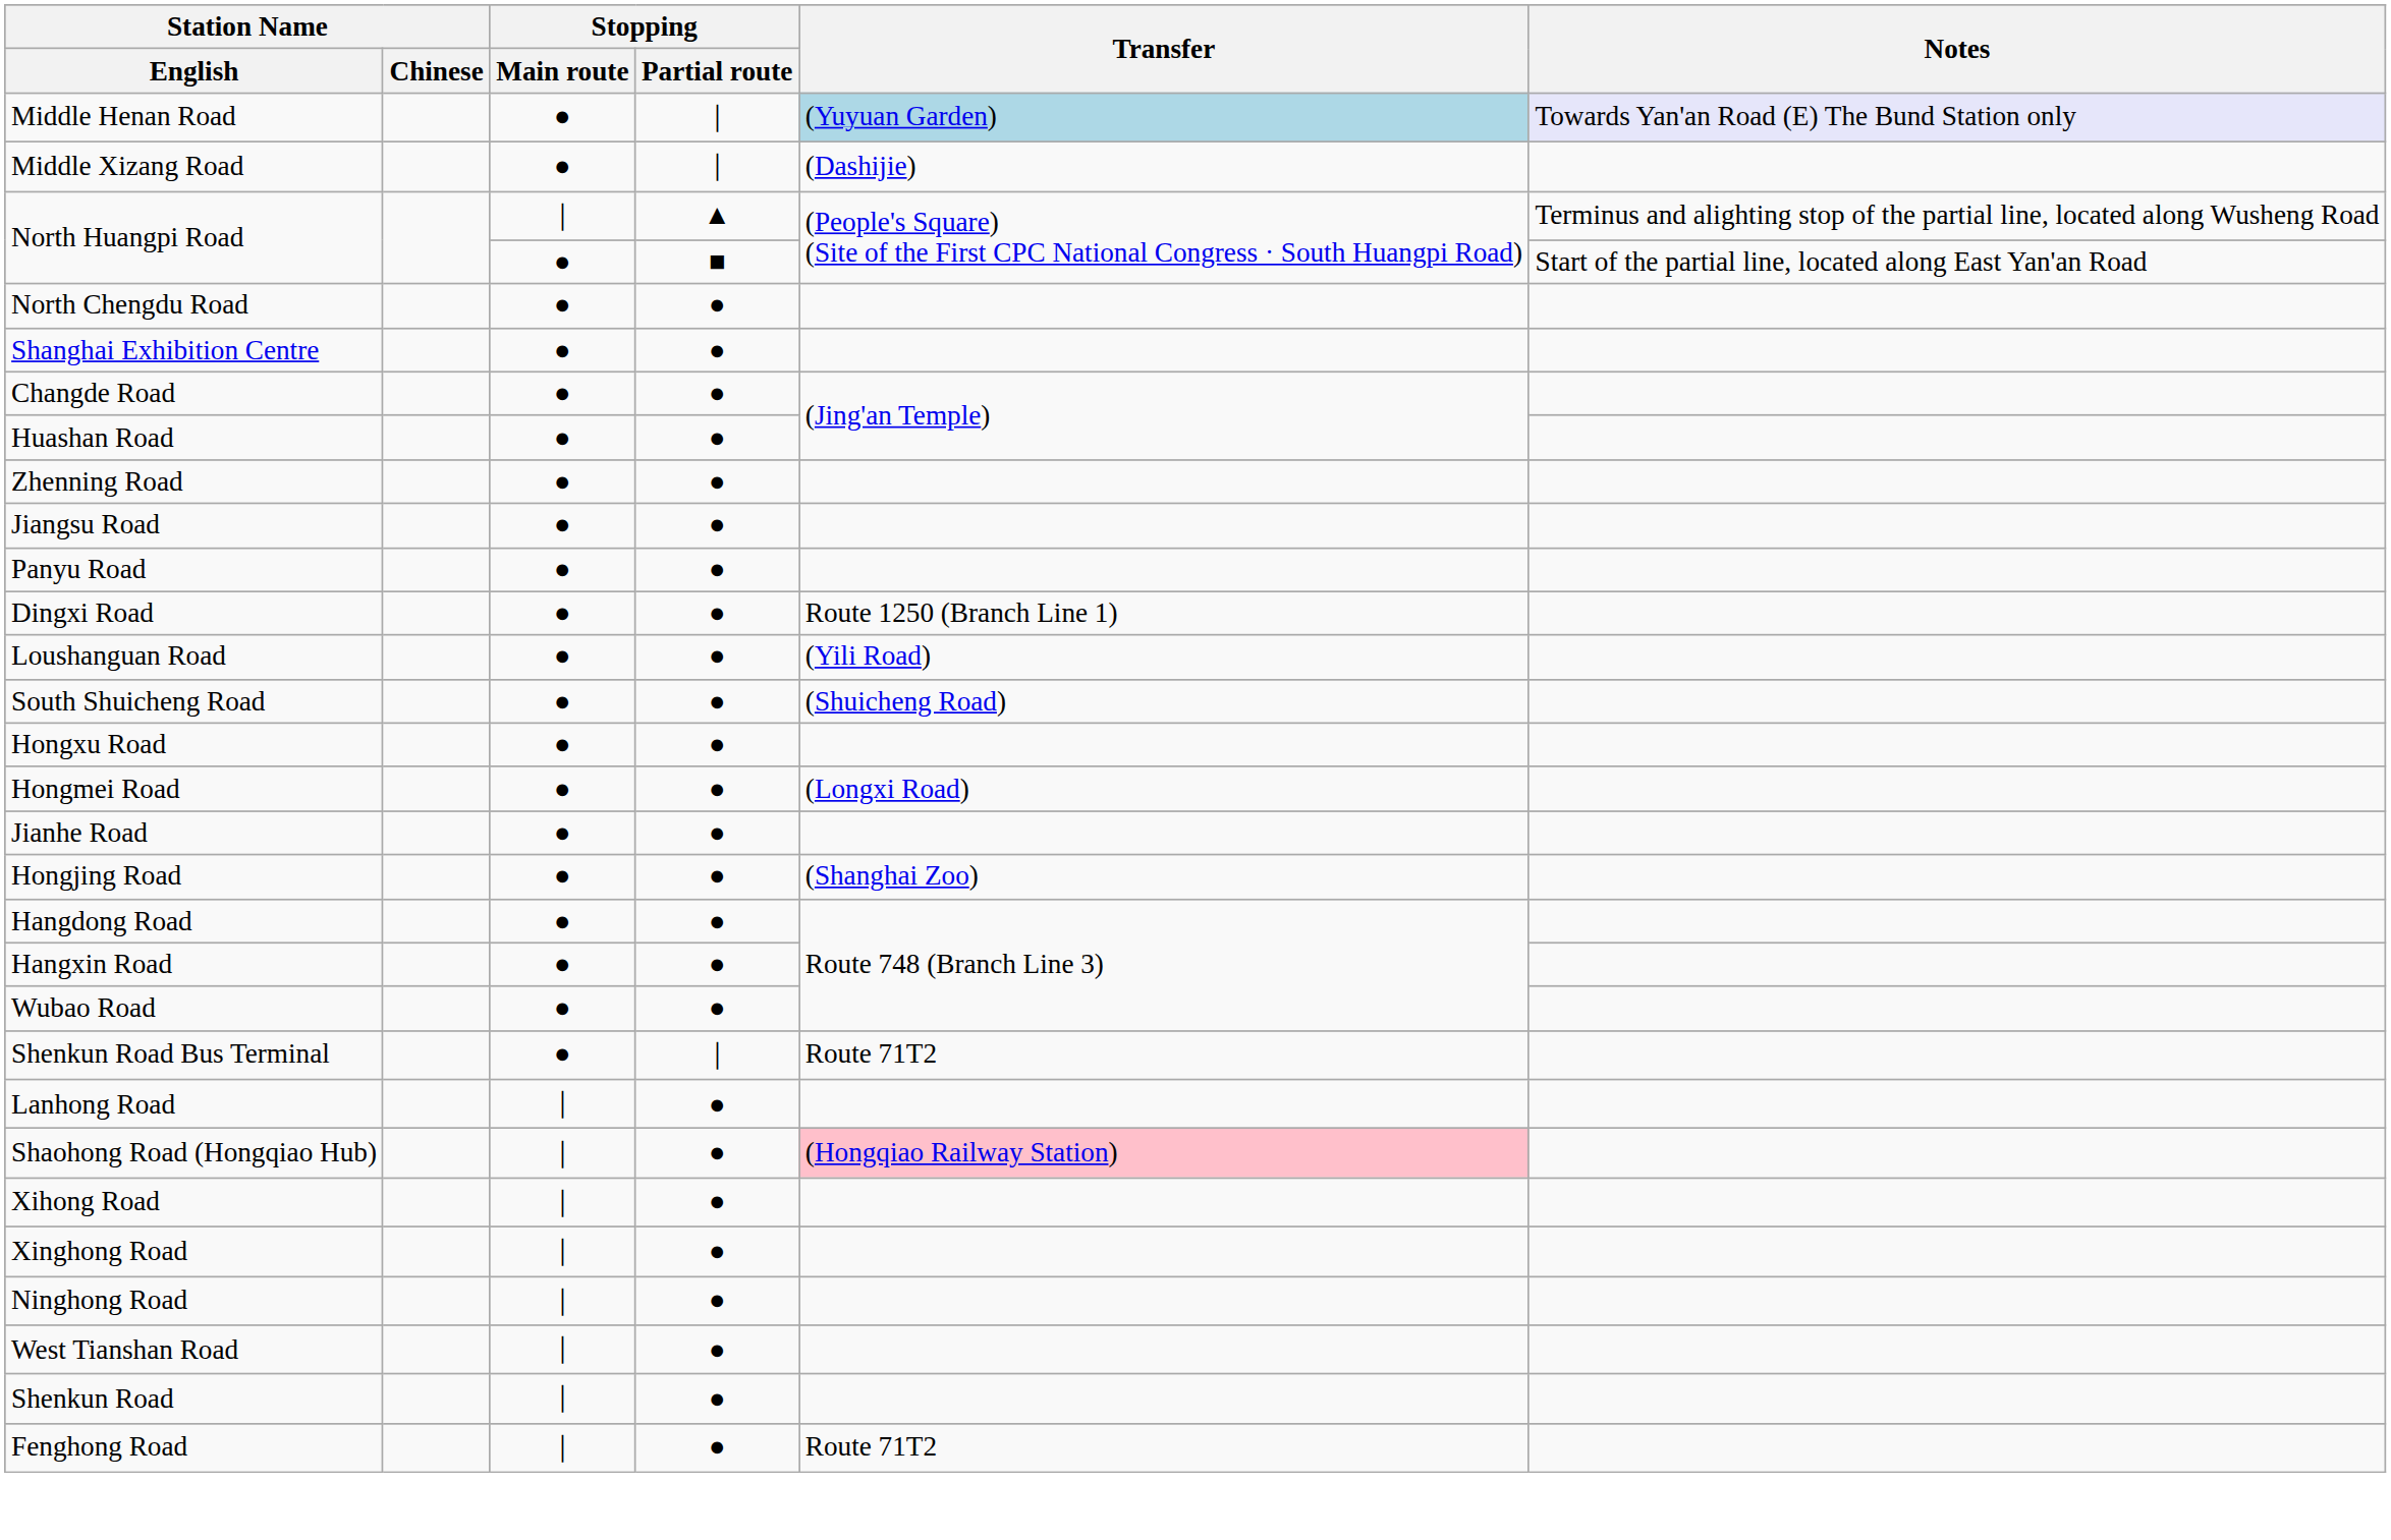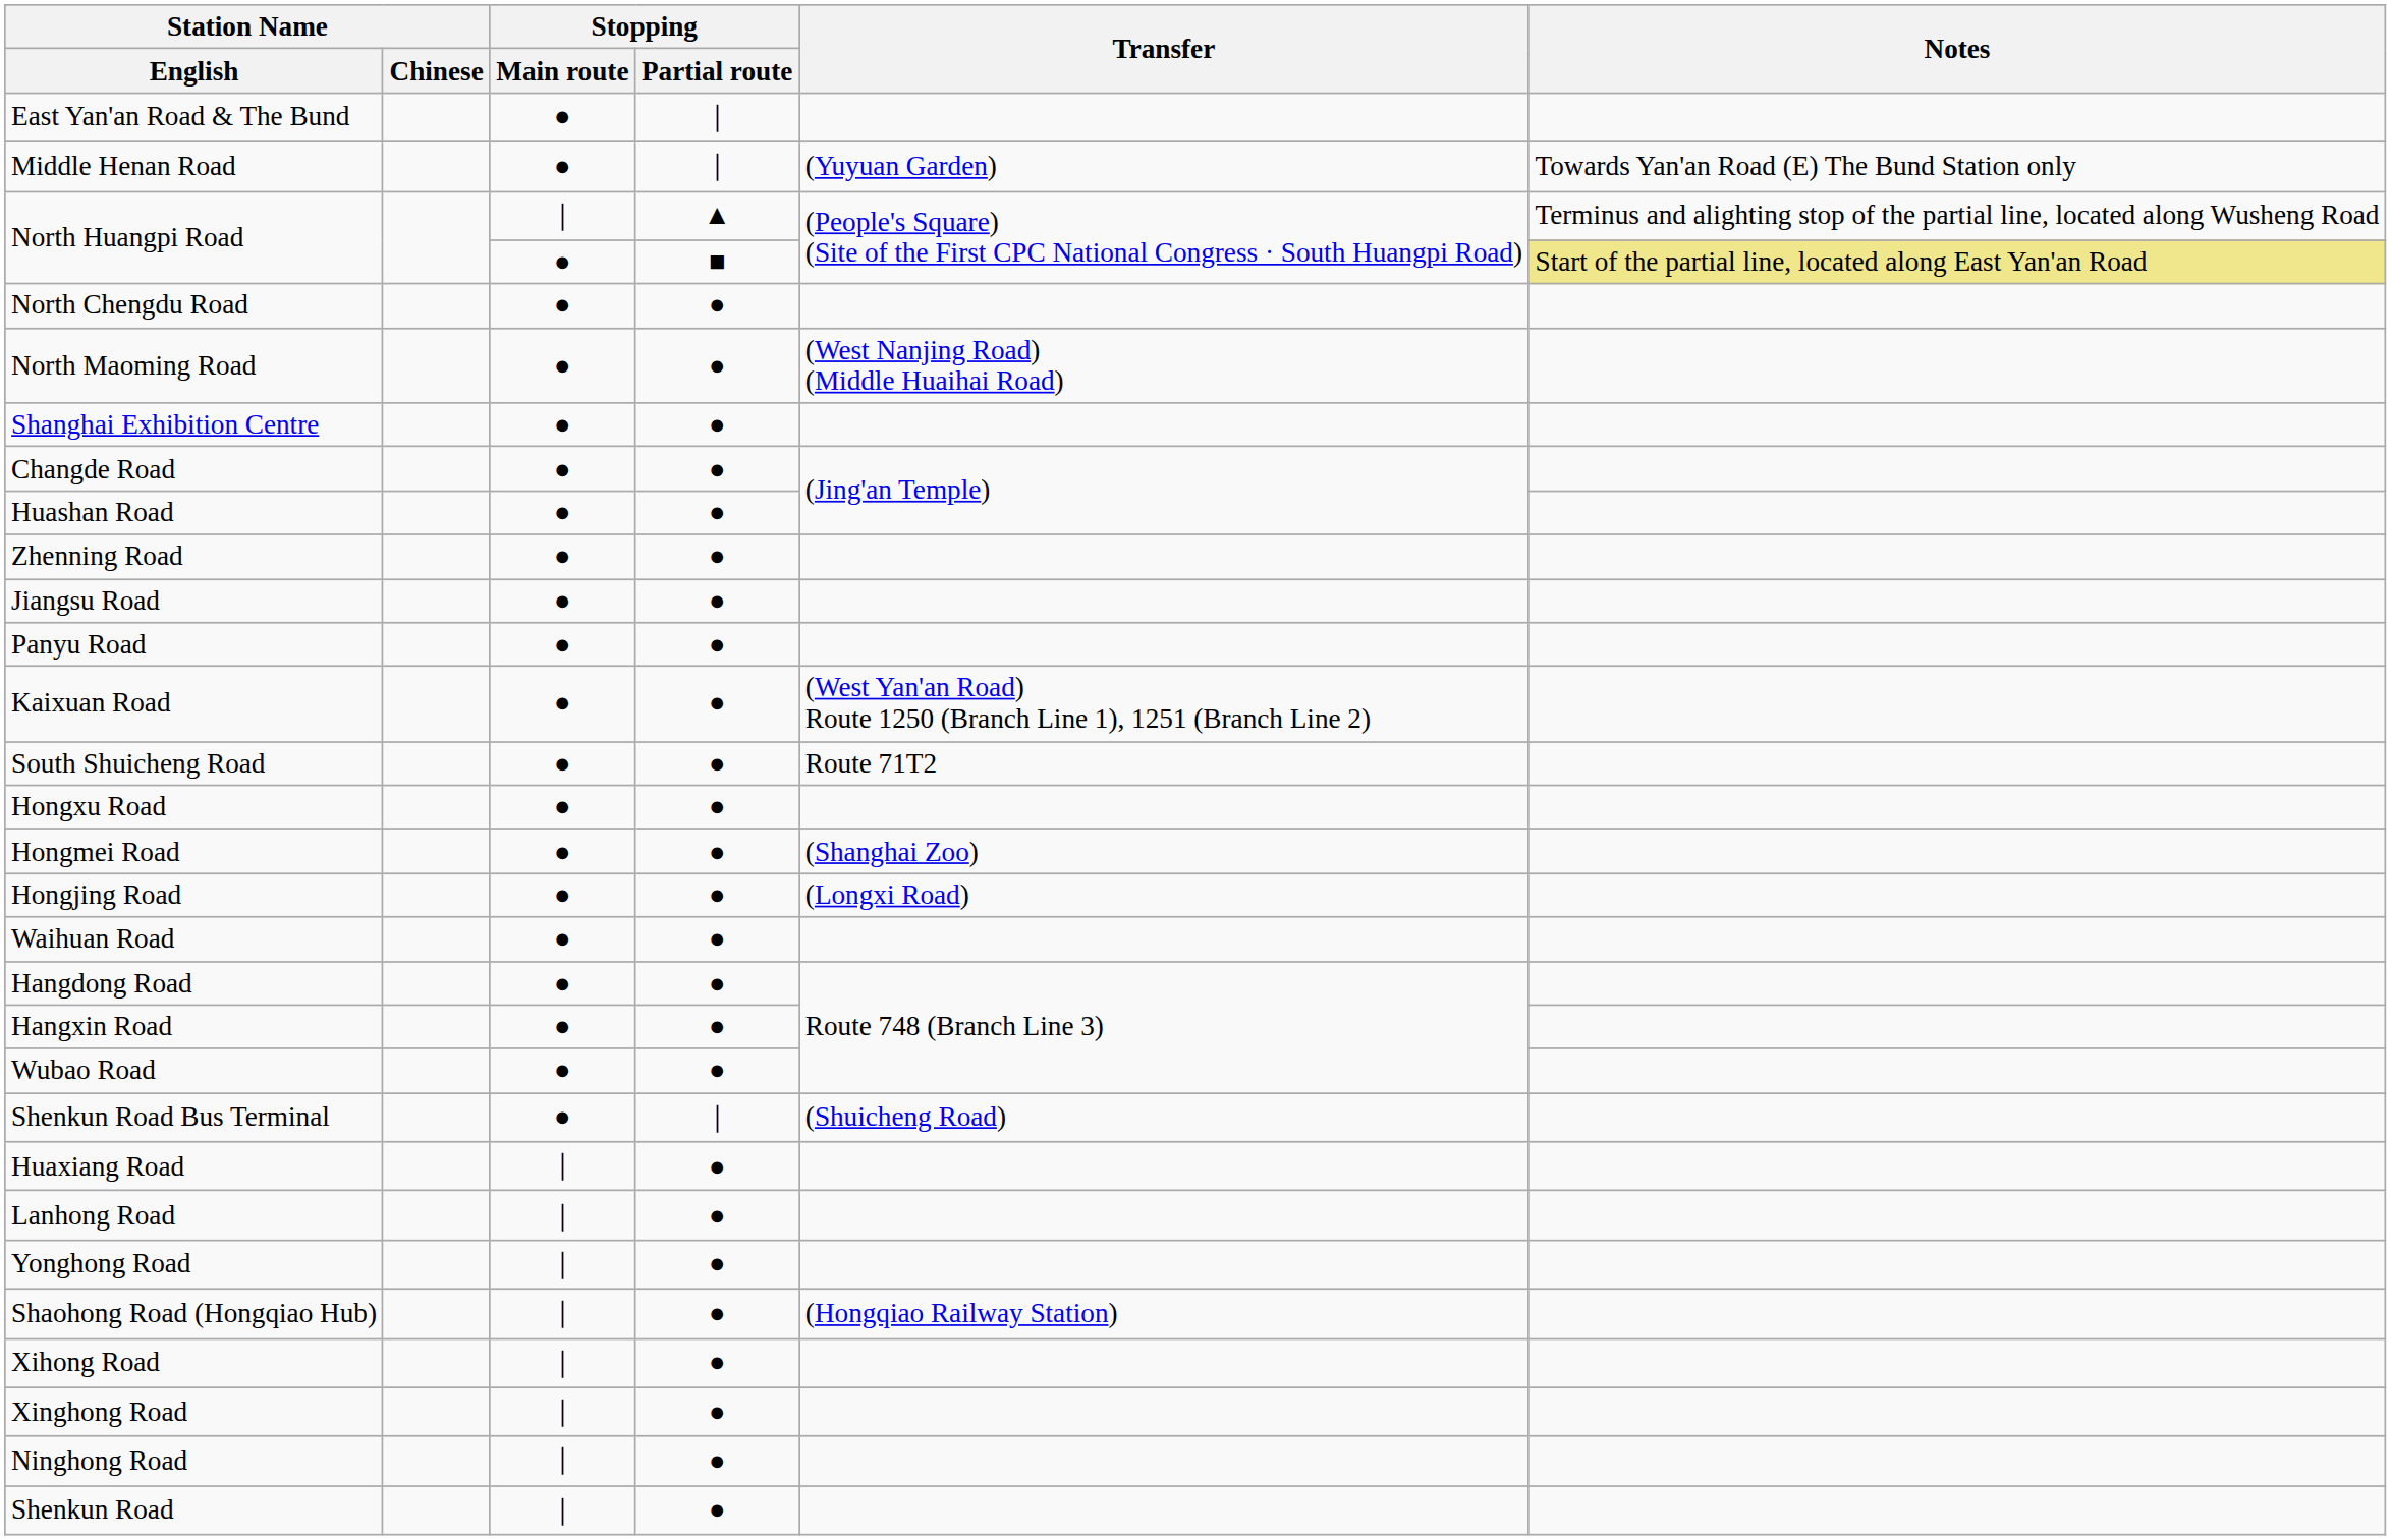+ row: East Yan'an Road & The Bund | ● | ｜
Middle Henan Road | Transfer: lightblue background -> no background
Middle Henan Road | Notes: lavender background -> no background
- row: Middle Xizang Road | ● | ｜ | (Dashijie)
North Huangpi Road / ■ | Notes: no background -> khaki background
+ row: North Maoming Road | ● | ● | (West Nanjing Road) (Middle Huaihai Road)
- row: Dingxi Road | ● | ● | Route 1250 (Branch Line 1)
+ row: Kaixuan Road | ● | ● | (West Yan'an Road) Route 1250 (Branch Line 1), 1251 (Branch Line 2)
- row: Loushanguan Road | ● | ● | (Yili Road)
South Shuicheng Road | Transfer: (Shuicheng Road) -> Route 71T2
Hongmei Road | Transfer: (Longxi Road) -> (Shanghai Zoo)
- row: Jianhe Road | ● | ●
Hongjing Road | Transfer: (Shanghai Zoo) -> (Longxi Road)
+ row: Waihuan Road | ● | ●
Shenkun Road Bus Terminal | Transfer: Route 71T2 -> (Shuicheng Road)
+ row: Huaxiang Road | ｜ | ●
+ row: Yonghong Road | ｜ | ●
Shaohong Road (Hongqiao Hub) | Transfer: pink background -> no background
- row: West Tianshan Road | ｜ | ●
- row: Fenghong Road | ｜ | ● | Route 71T2
